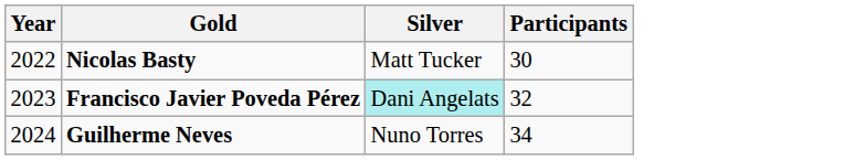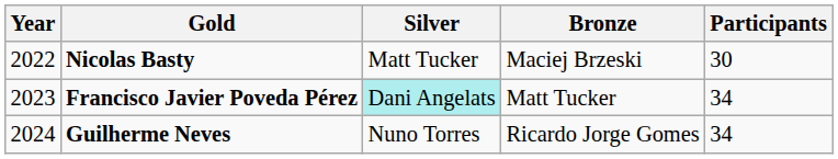+ column: Bronze | Maciej Brzeski | Matt Tucker | Ricardo Jorge Gomes
Francisco Javier Poveda Pérez | Participants: 32 -> 34
